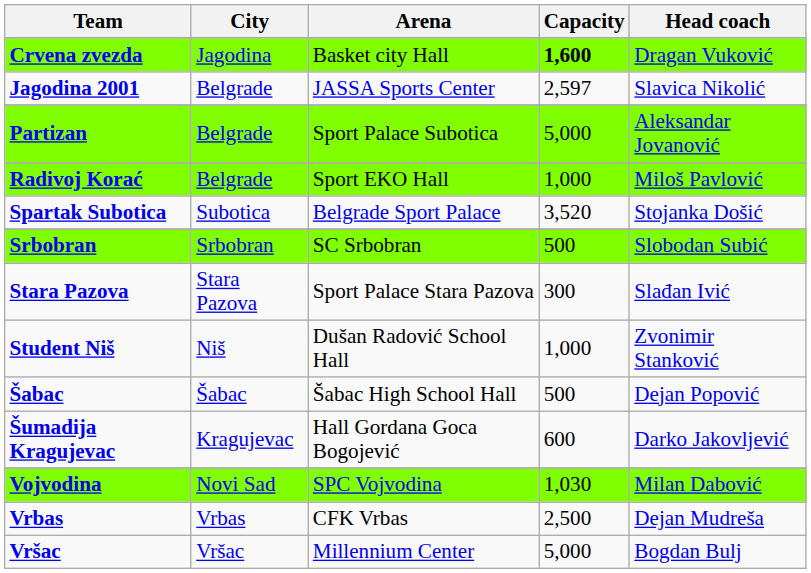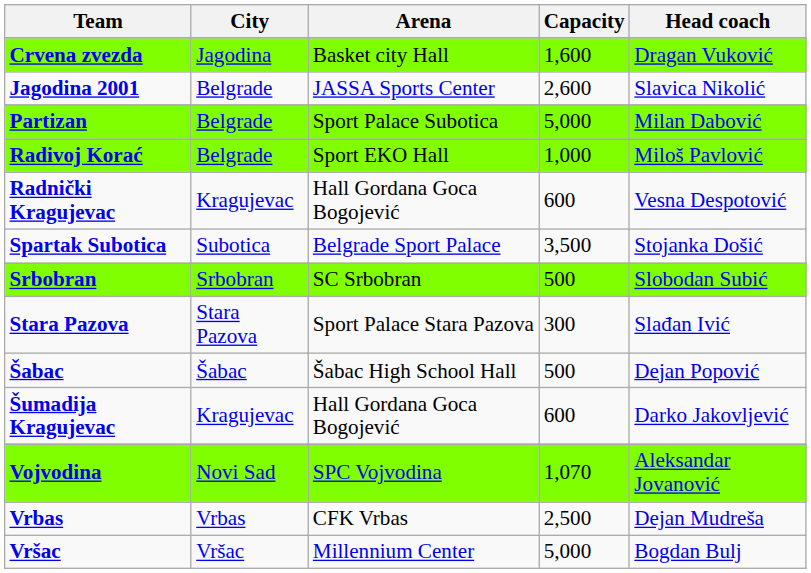Crvena zvezda | Capacity: bold -> normal
Jagodina 2001 | Capacity: 2,597 -> 2,600
Partizan | Head coach: Aleksandar Jovanović -> Milan Dabović
+ row: Radnički Kragujevac | Kragujevac | Hall Gordana Goca Bogojević | 600 | Vesna Despotović
Spartak Subotica | Capacity: 3,520 -> 3,500
- row: Student Niš | Niš | Dušan Radović School Hall | 1,000 | Zvonimir Stanković
Vojvodina | Capacity: 1,030 -> 1,070
Vojvodina | Head coach: Milan Dabović -> Aleksandar Jovanović
